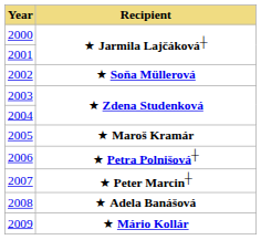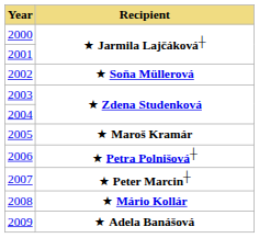2008 | Recipient: ★ Adela Banášová -> ★ Mário Kollár
2009 | Recipient: ★ Mário Kollár -> ★ Adela Banášová
